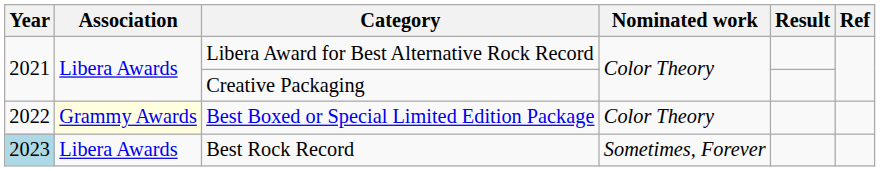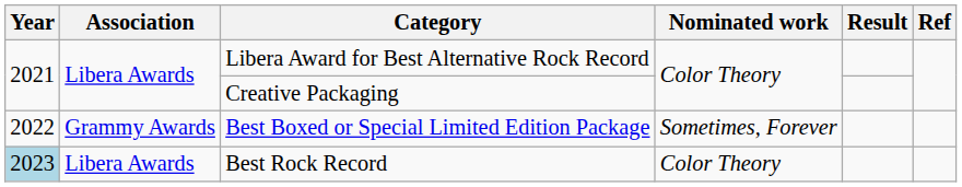Best Boxed or Special Limited Edition Package | Association: lightyellow background -> no background
Best Boxed or Special Limited Edition Package | Nominated work: Color Theory -> Sometimes, Forever
Best Rock Record | Nominated work: Sometimes, Forever -> Color Theory
